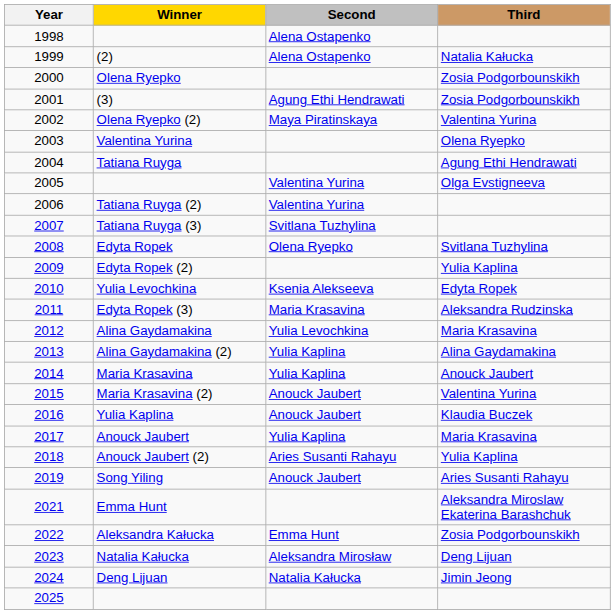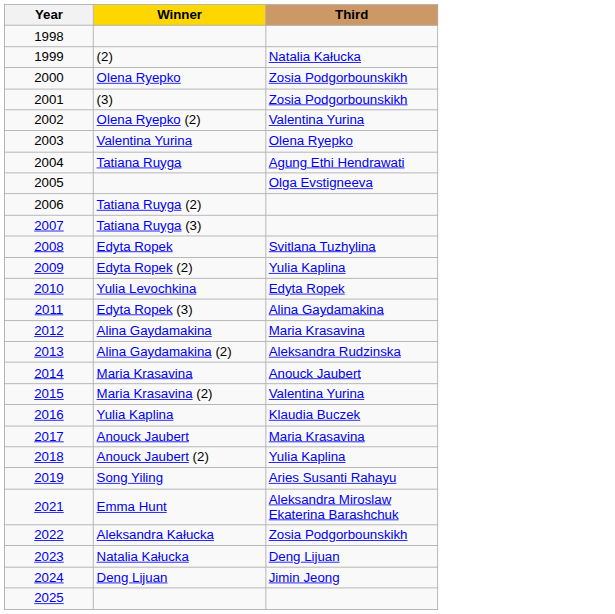- column: Second | Alena Ostapenko | Alena Ostapenko | Agung Ethi Hendrawati | Maya Piratinskaya | Valentina Yurina | Valentina Yurina | Svitlana Tuzhylina | Olena Ryepko | Ksenia Alekseeva | Maria Krasavina | Yulia Levochkina | Yulia Kaplina | Yulia Kaplina | Anouck Jaubert | Anouck Jaubert | Yulia Kaplina | Aries Susanti Rahayu | Anouck Jaubert | Emma Hunt | Aleksandra Mirosław | Natalia Kałucka
Edyta Ropek (3) | Third: Aleksandra Rudzinska -> Alina Gaydamakina
Alina Gaydamakina (2) | Third: Alina Gaydamakina -> Aleksandra Rudzinska
